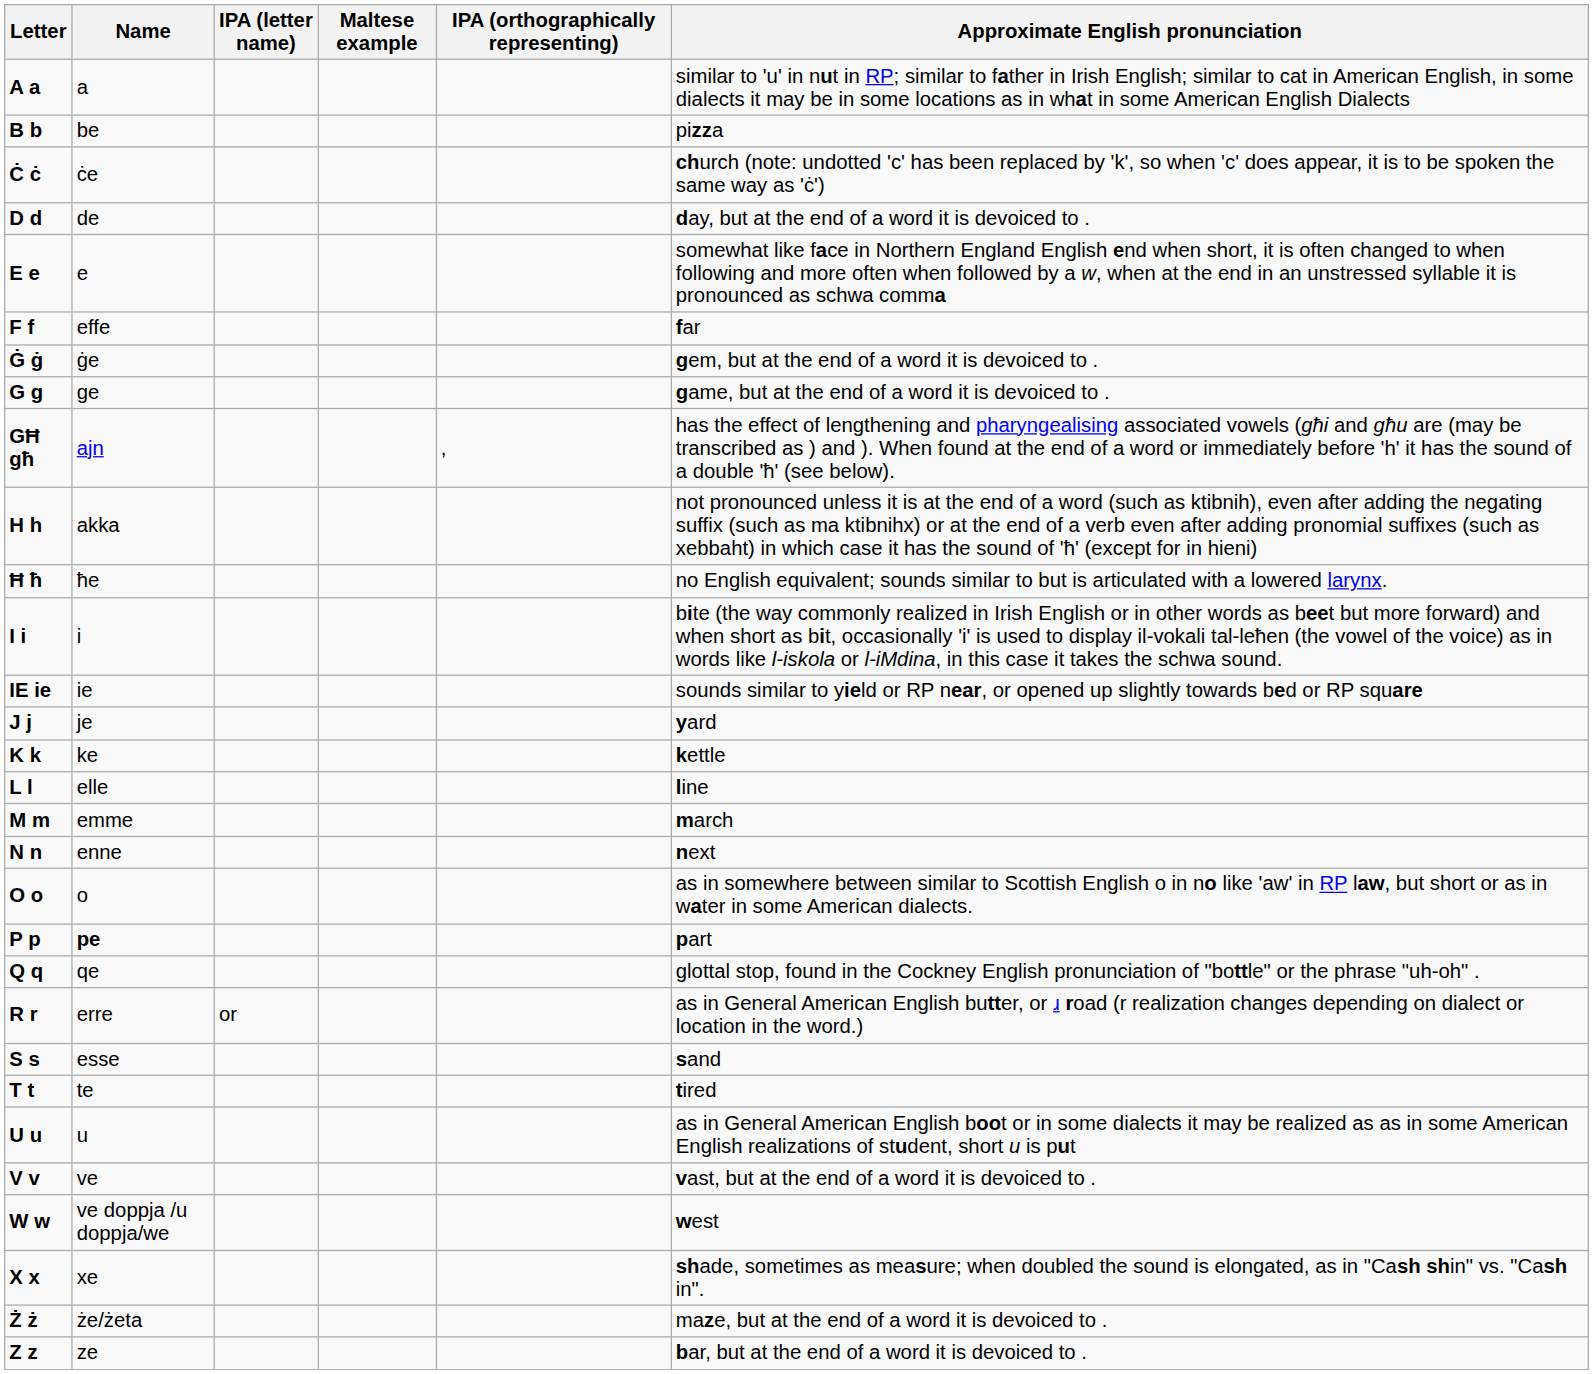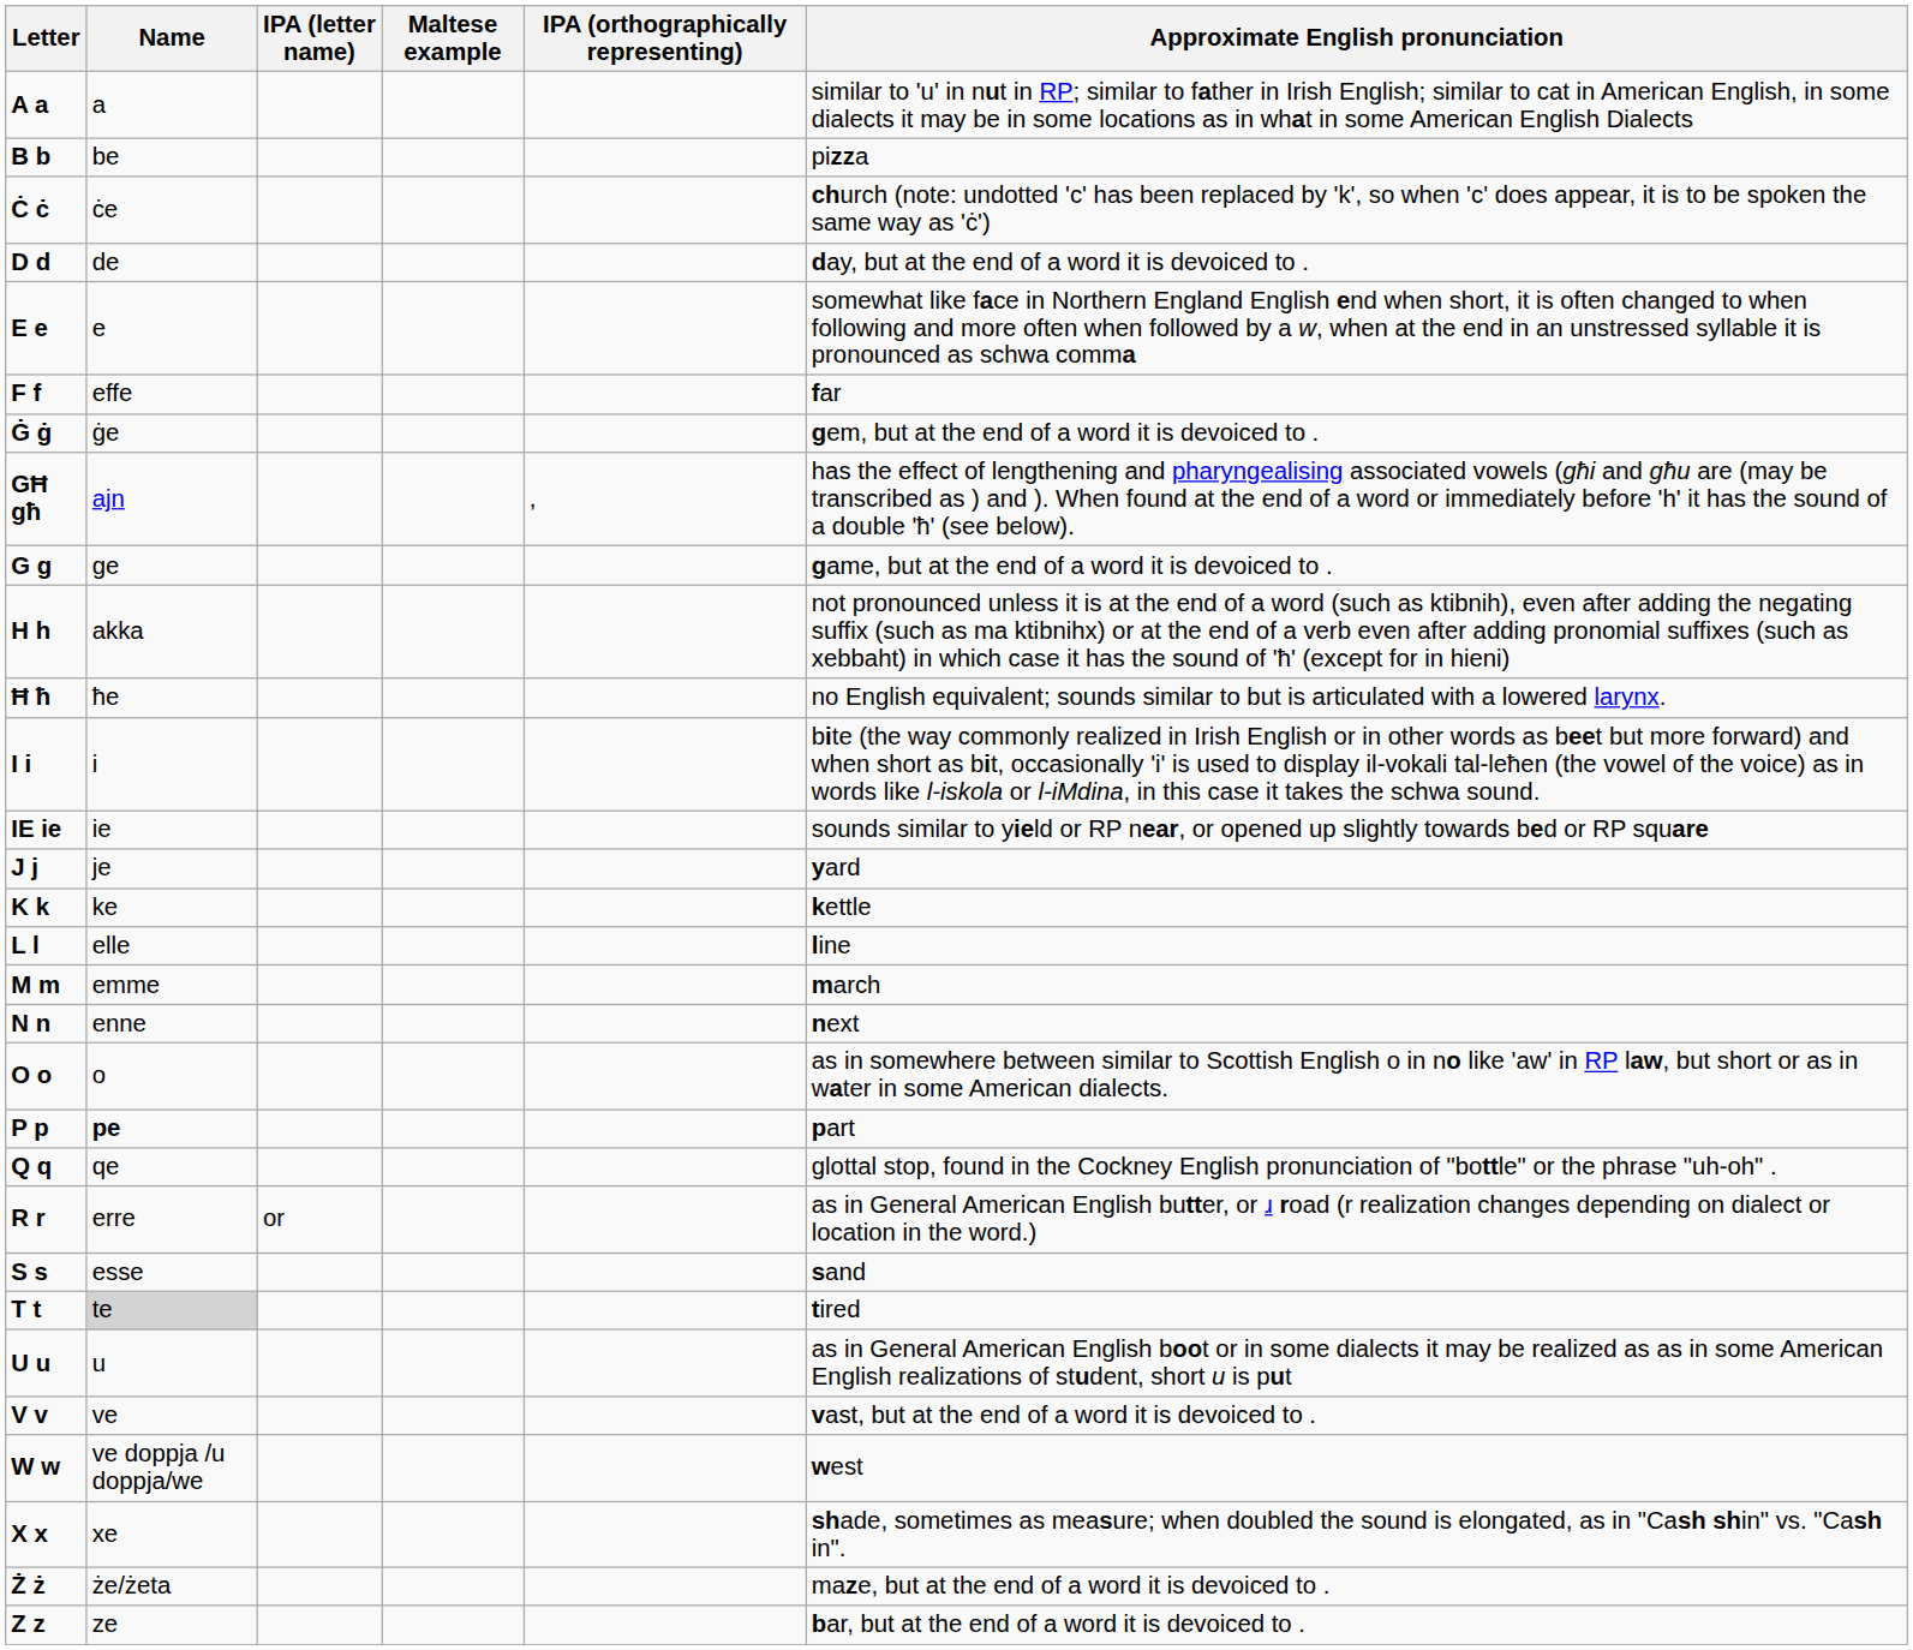rows swapped: G g <-> GĦ għ
T t | Name: no background -> lightgrey background
